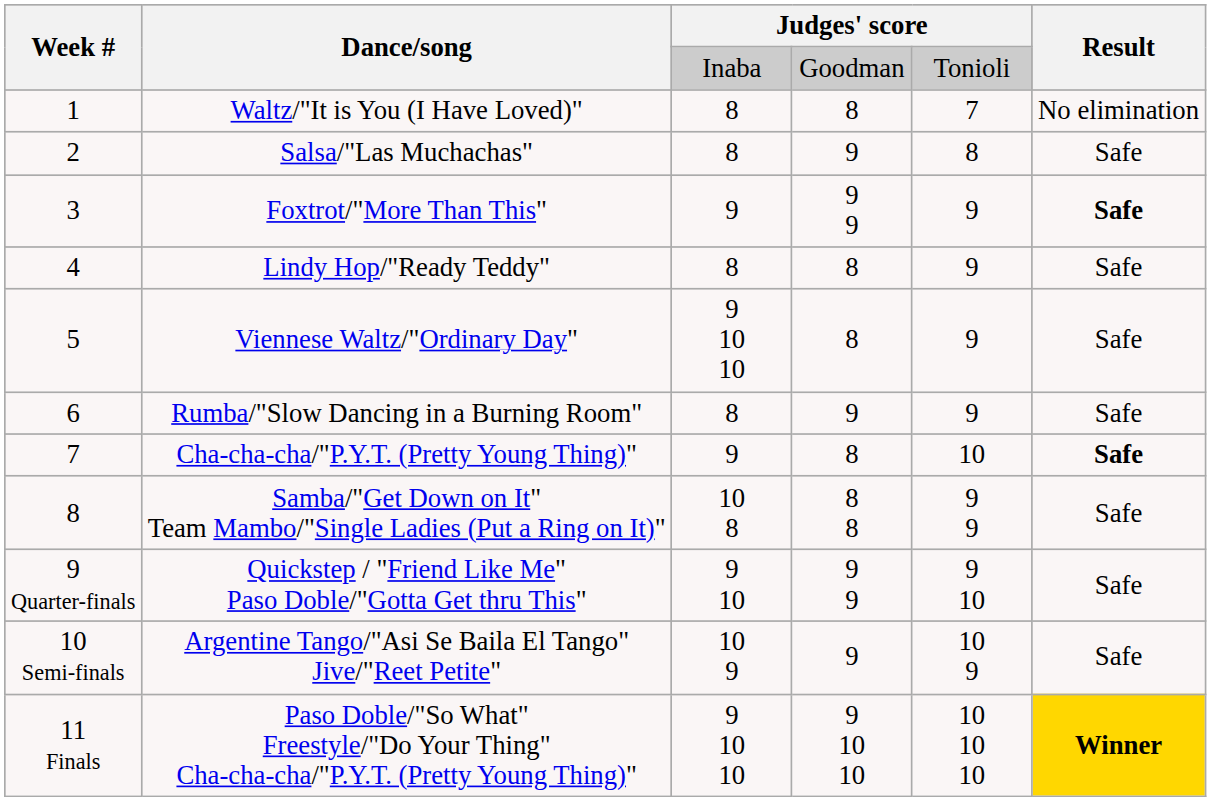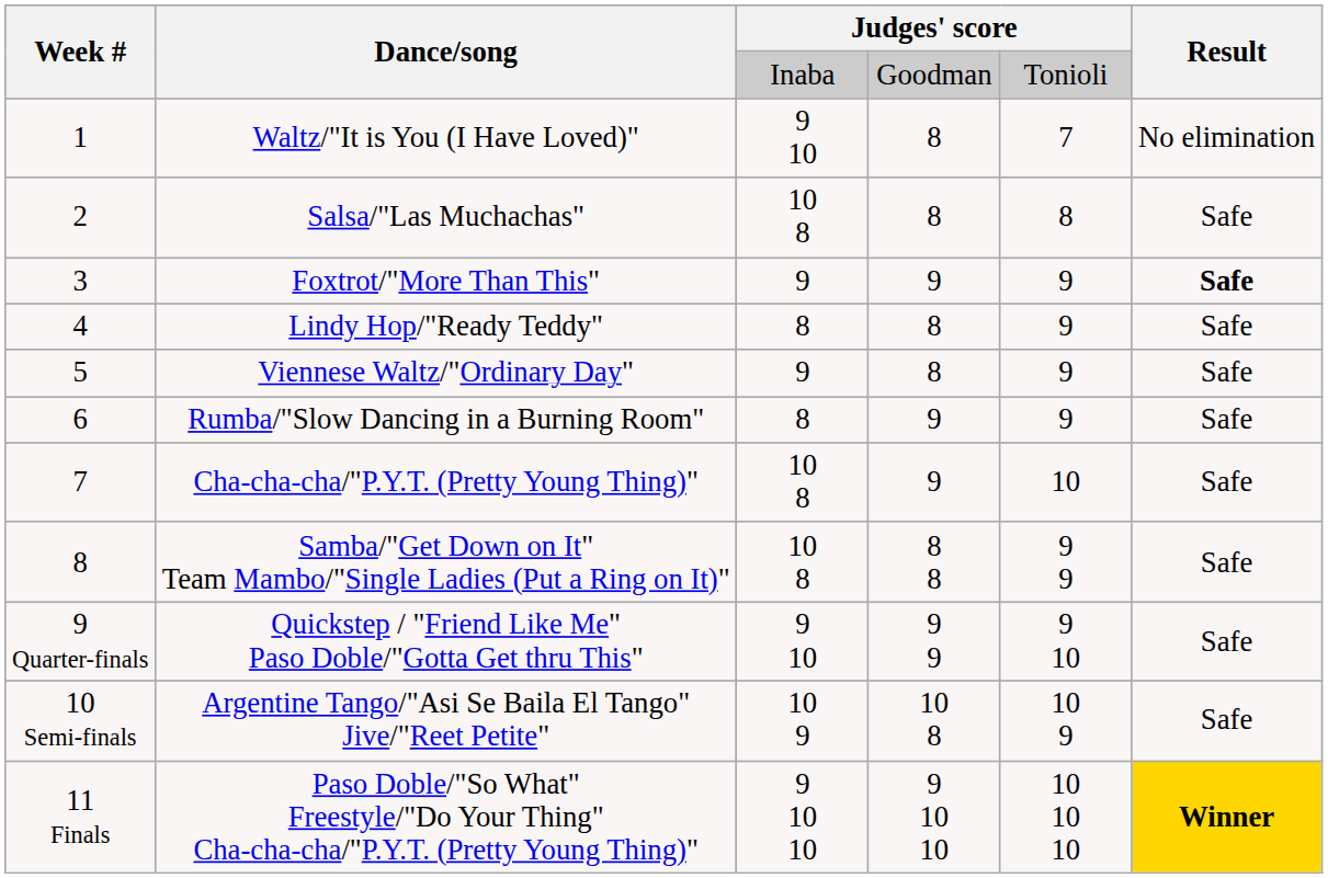Waltz/"It is You (I Have Loved)" | column 3: 8 -> 9 10
Salsa/"Las Muchachas" | column 3: 8 -> 10 8
Salsa/"Las Muchachas" | column 4: 9 -> 8
Foxtrot/"More Than This" | column 4: 9 9 -> 9
Viennese Waltz/"Ordinary Day" | column 3: 9 10 10 -> 9
Cha-cha-cha/"P.Y.T. (Pretty Young Thing)" | column 3: 9 -> 10 8
Cha-cha-cha/"P.Y.T. (Pretty Young Thing)" | column 4: 8 -> 9
Cha-cha-cha/"P.Y.T. (Pretty Young Thing)" | Result: bold -> normal
Argentine Tango/"Asi Se Baila El Tango" Jive/"Reet Petite" | column 4: 9 -> 10 8
